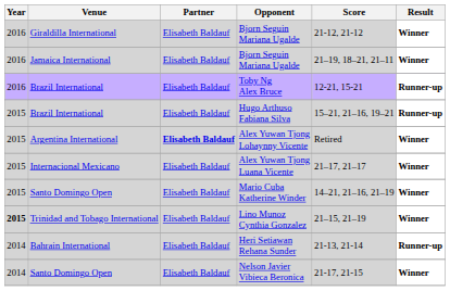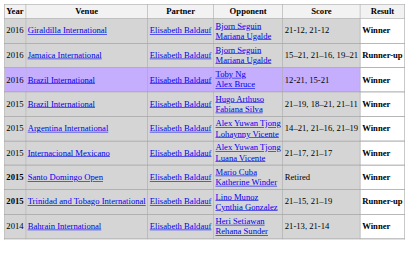Jamaica International / Bjorn Seguin Mariana Ugalde | Score: 21–19, 18–21, 21–11 -> 15–21, 21–16, 19–21
Jamaica International / Bjorn Seguin Mariana Ugalde | Result: Winner -> Runner-up
Toby Ng Alex Bruce | Result: Runner-up -> Winner
Hugo Arthuso Fabiana Silva | Score: 15–21, 21–16, 19–21 -> 21–19, 18–21, 21–11
Hugo Arthuso Fabiana Silva | Result: Runner-up -> Winner
Alex Yuwan Tjong Lohaynny Vicente | Partner: bold -> normal
Alex Yuwan Tjong Lohaynny Vicente | Score: Retired -> 14–21, 21–16, 21–19
Mario Cuba Katherine Winder | Year: normal -> bold
Mario Cuba Katherine Winder | Score: 14–21, 21–16, 21–19 -> Retired
Lino Munoz Cynthia Gonzalez | Result: Winner -> Runner-up
Heri Setiawan Rehana Sunder | Result: Runner-up -> Winner
- row: 2014 | Santo Domingo Open | Elisabeth Baldauf | Nelson Javier Vibieca Beronica | 21-17, 21-15 | Winner
